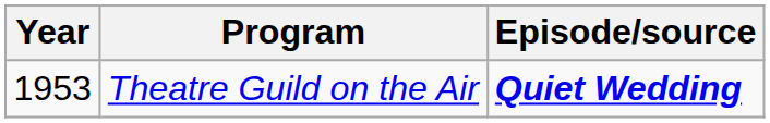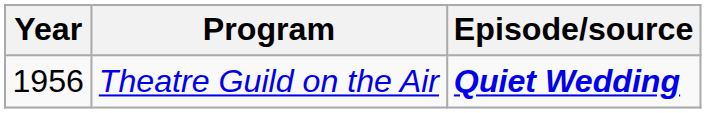Theatre Guild on the Air | Year: 1953 -> 1956
